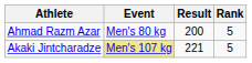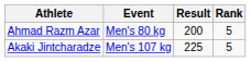Akaki Jintcharadze | Event: khaki background -> no background
Akaki Jintcharadze | Result: 221 -> 225
